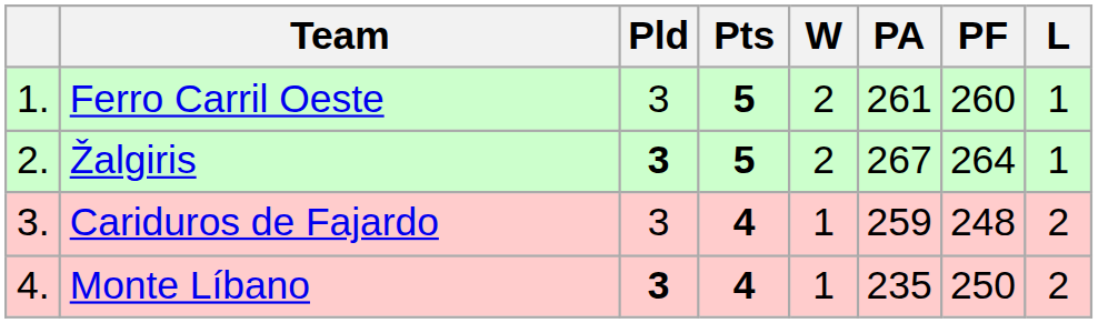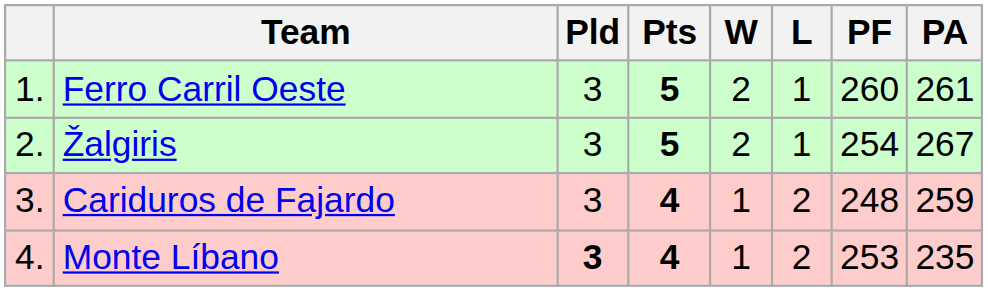columns swapped: L <-> PA
Žalgiris | Pld: bold -> normal
Žalgiris | PF: 264 -> 254
Monte Líbano | PF: 250 -> 253
